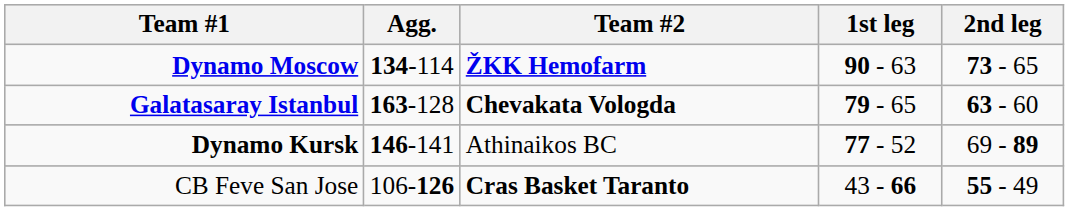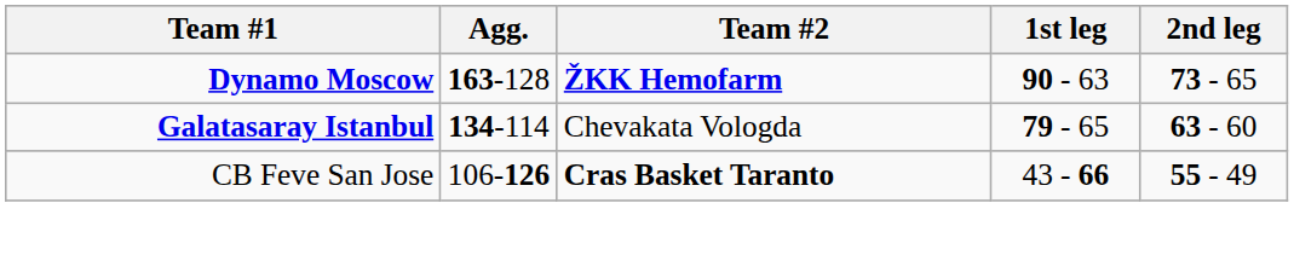Dynamo Moscow | Agg.: 134-114 -> 163-128
Galatasaray Istanbul | Agg.: 163-128 -> 134-114
Galatasaray Istanbul | Team #2: bold -> normal
- row: Dynamo Kursk | 146-141 | Athinaikos BC | 77 - 52 | 69 - 89
